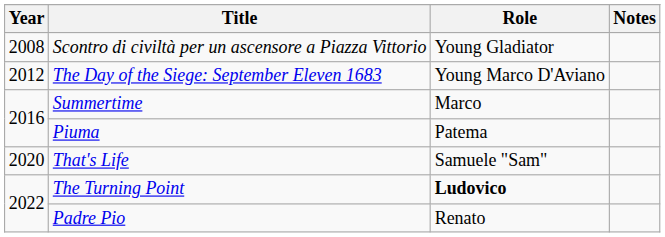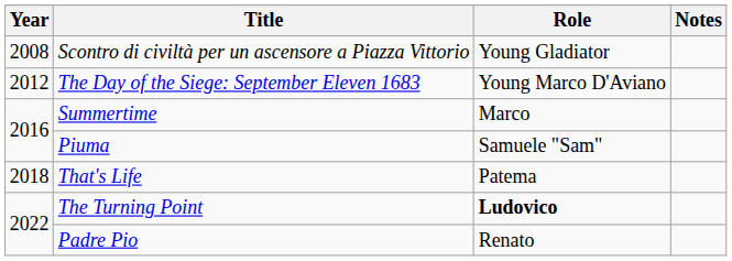Piuma | Role: Patema -> Samuele "Sam"
That's Life | Year: 2020 -> 2018
That's Life | Role: Samuele "Sam" -> Patema
